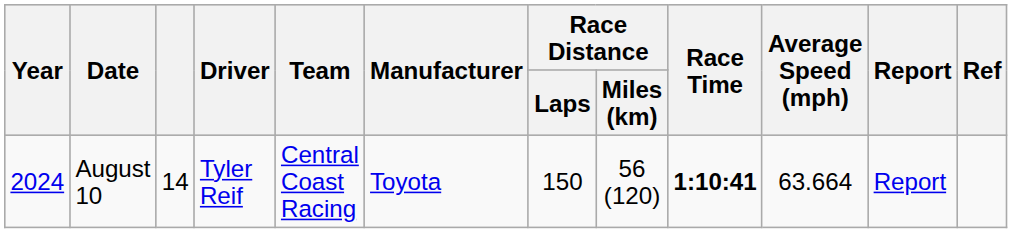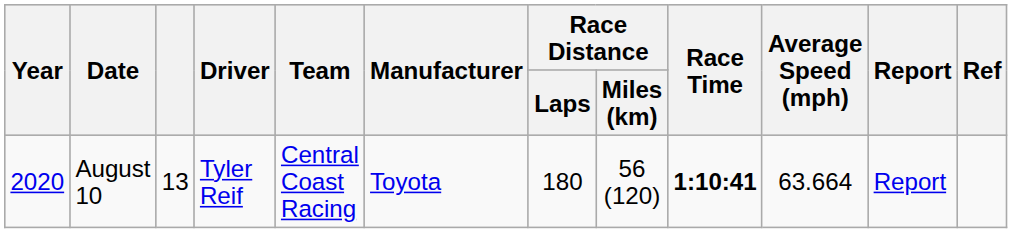August 10 | Year: 2024 -> 2020
August 10 | column 3: 14 -> 13
August 10 | Race Distance / Laps: 150 -> 180
